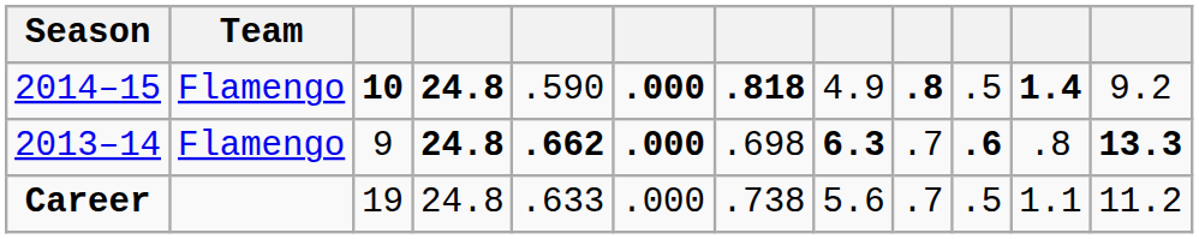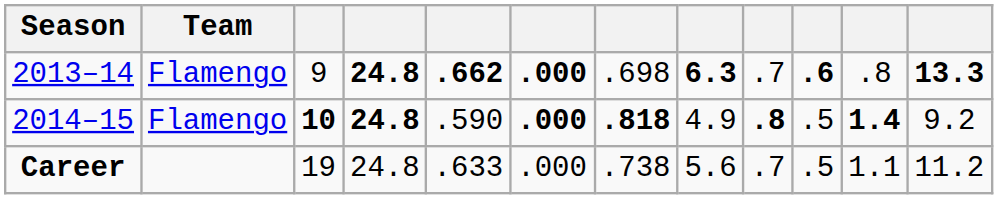rows swapped: 2013–14 <-> 2014–15
